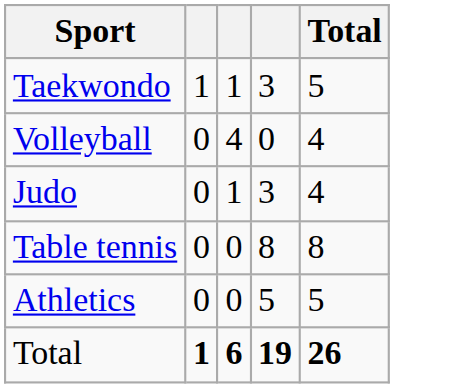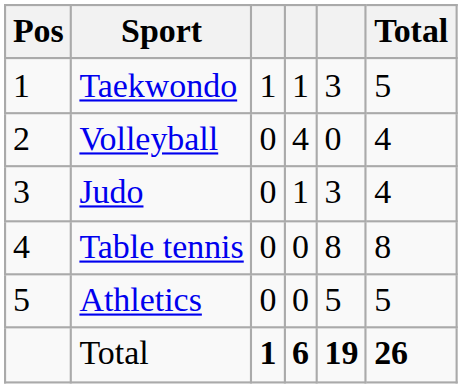+ column: Pos | 1 | 2 | 3 | 4 | 5
